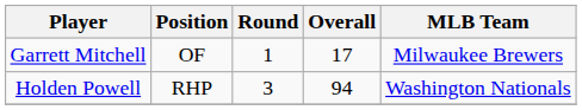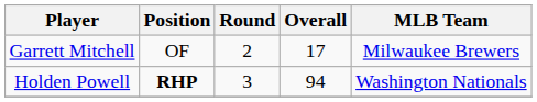Garrett Mitchell | Round: 1 -> 2
Holden Powell | Position: normal -> bold
